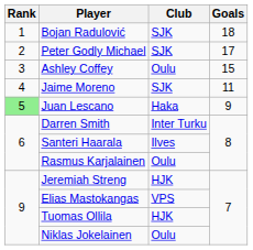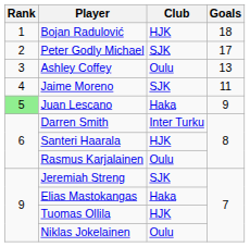Bojan Radulović | Club: SJK -> HJK
Ashley Coffey | Goals: 15 -> 13
Santeri Haarala | Club: Ilves -> HJK
Jeremiah Streng | Club: HJK -> SJK
Elias Mastokangas | Club: VPS -> Haka
